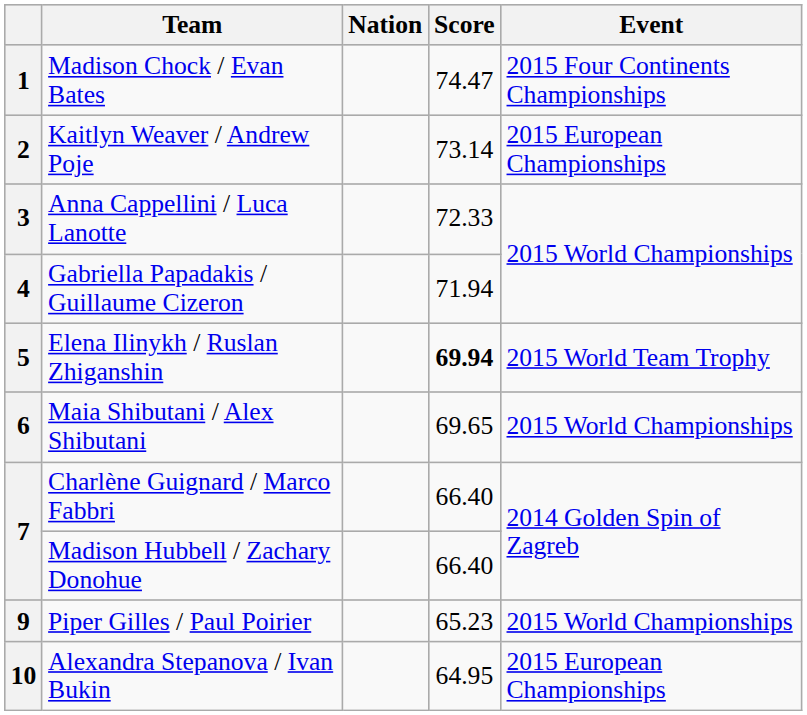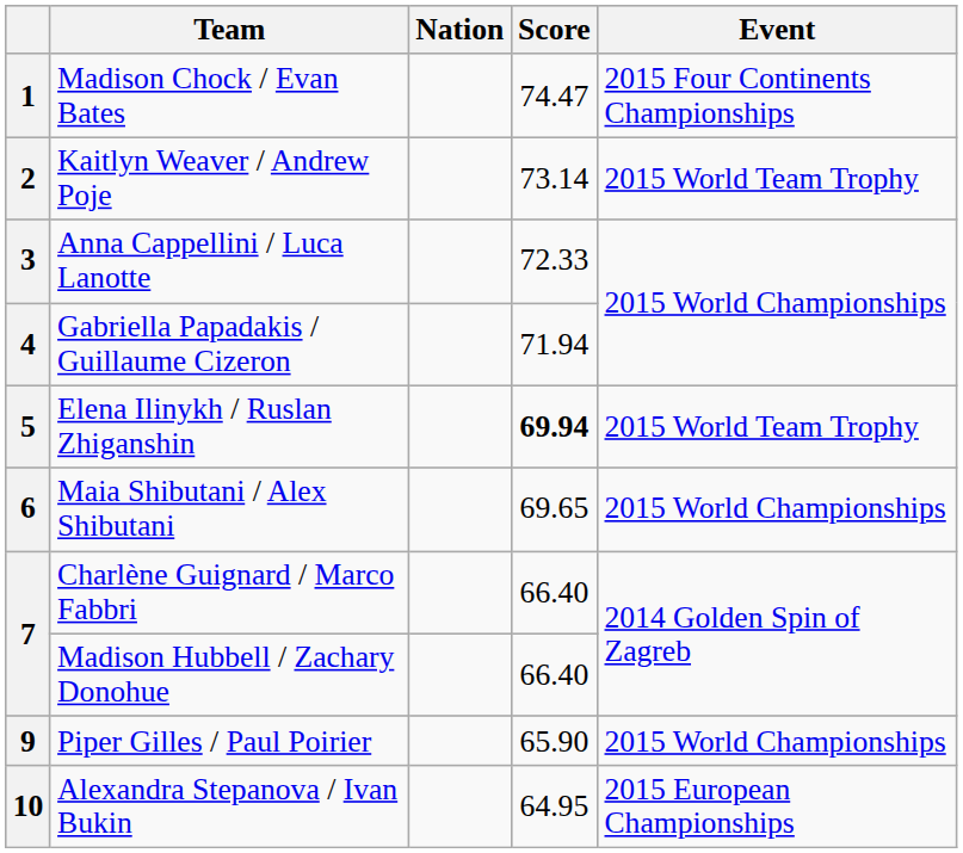2 | Event: 2015 European Championships -> 2015 World Team Trophy
9 | Score: 65.23 -> 65.90
